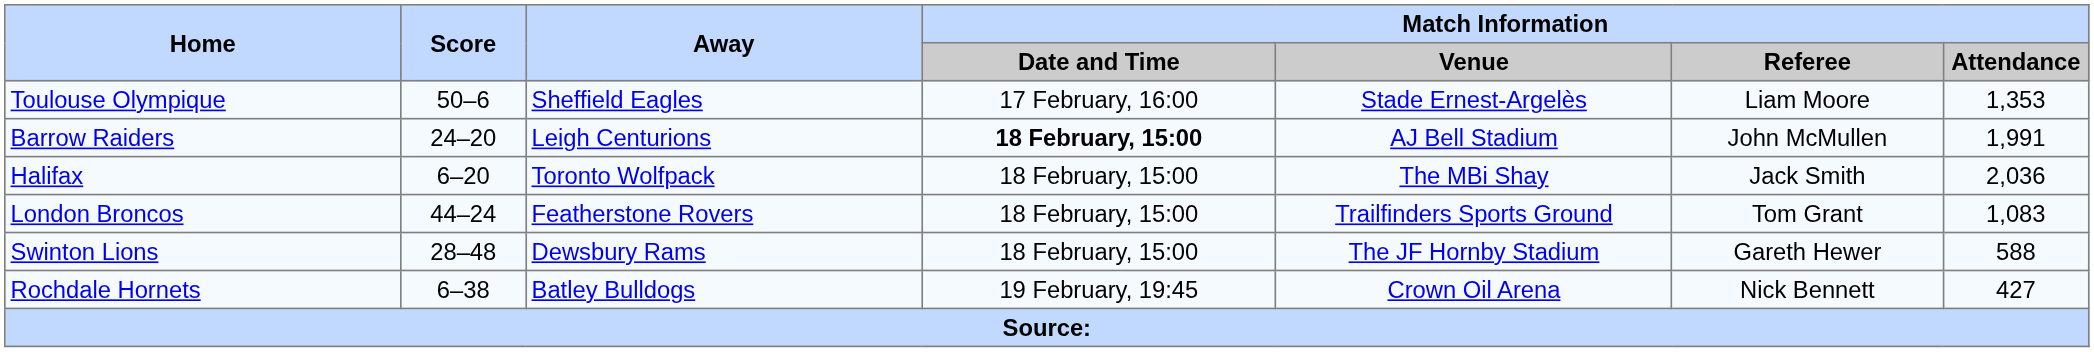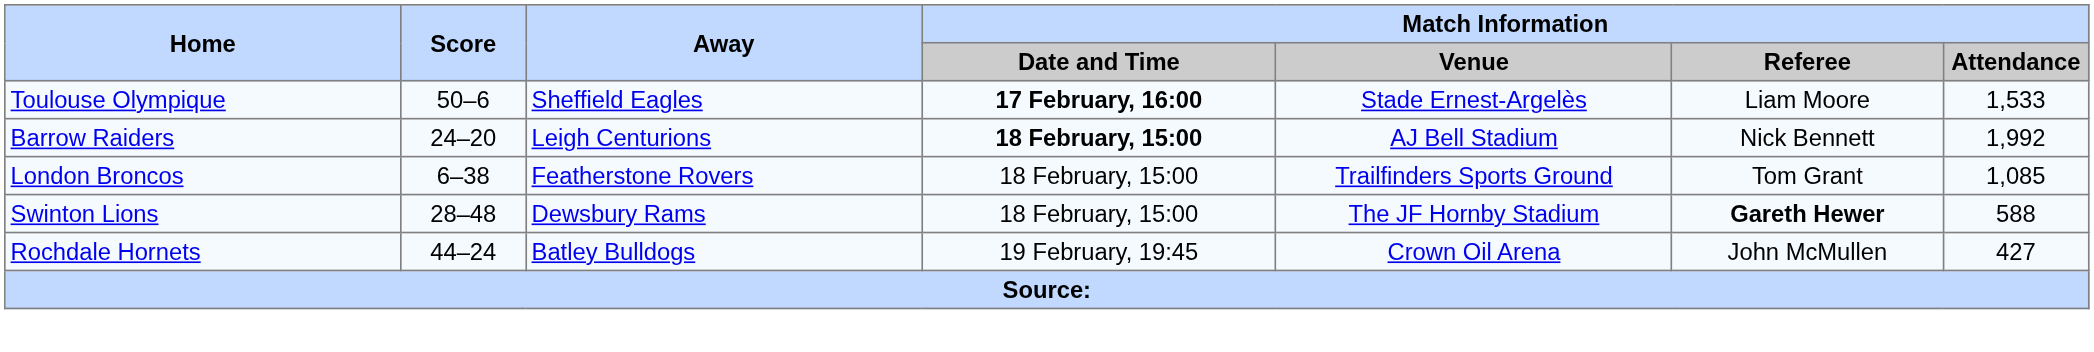Toulouse Olympique | Match Information / Date and Time: normal -> bold
Toulouse Olympique | Match Information / Attendance: 1,353 -> 1,533
Barrow Raiders | Match Information / Referee: John McMullen -> Nick Bennett
Barrow Raiders | Match Information / Attendance: 1,991 -> 1,992
- row: Halifax | 6–20 | Toronto Wolfpack | 18 February, 15:00 | The MBi Shay | Jack Smith | 2,036
London Broncos | Score: 44–24 -> 6–38
London Broncos | Match Information / Attendance: 1,083 -> 1,085
Swinton Lions | Match Information / Referee: normal -> bold
Rochdale Hornets | Score: 6–38 -> 44–24
Rochdale Hornets | Match Information / Referee: Nick Bennett -> John McMullen
